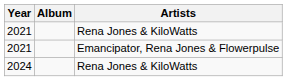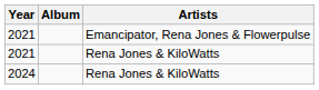rows swapped: 2021 / Emancipator, Rena Jones & Flowerpulse <-> 2021 / Rena Jones & KiloWatts
